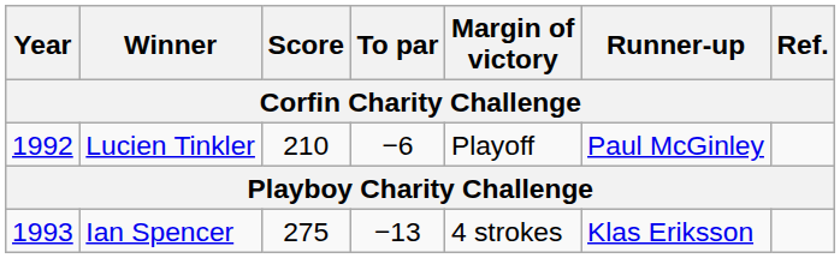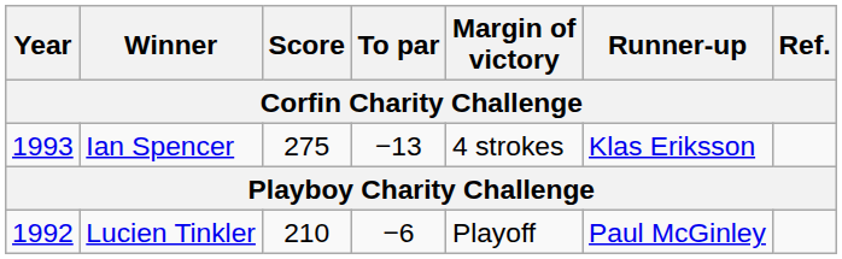rows swapped: Ian Spencer <-> Lucien Tinkler
